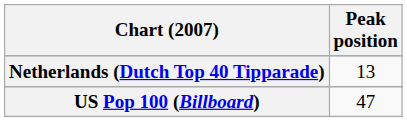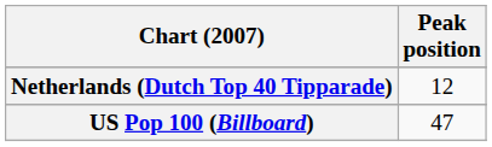Netherlands (Dutch Top 40 Tipparade) | Peak position: 13 -> 12
